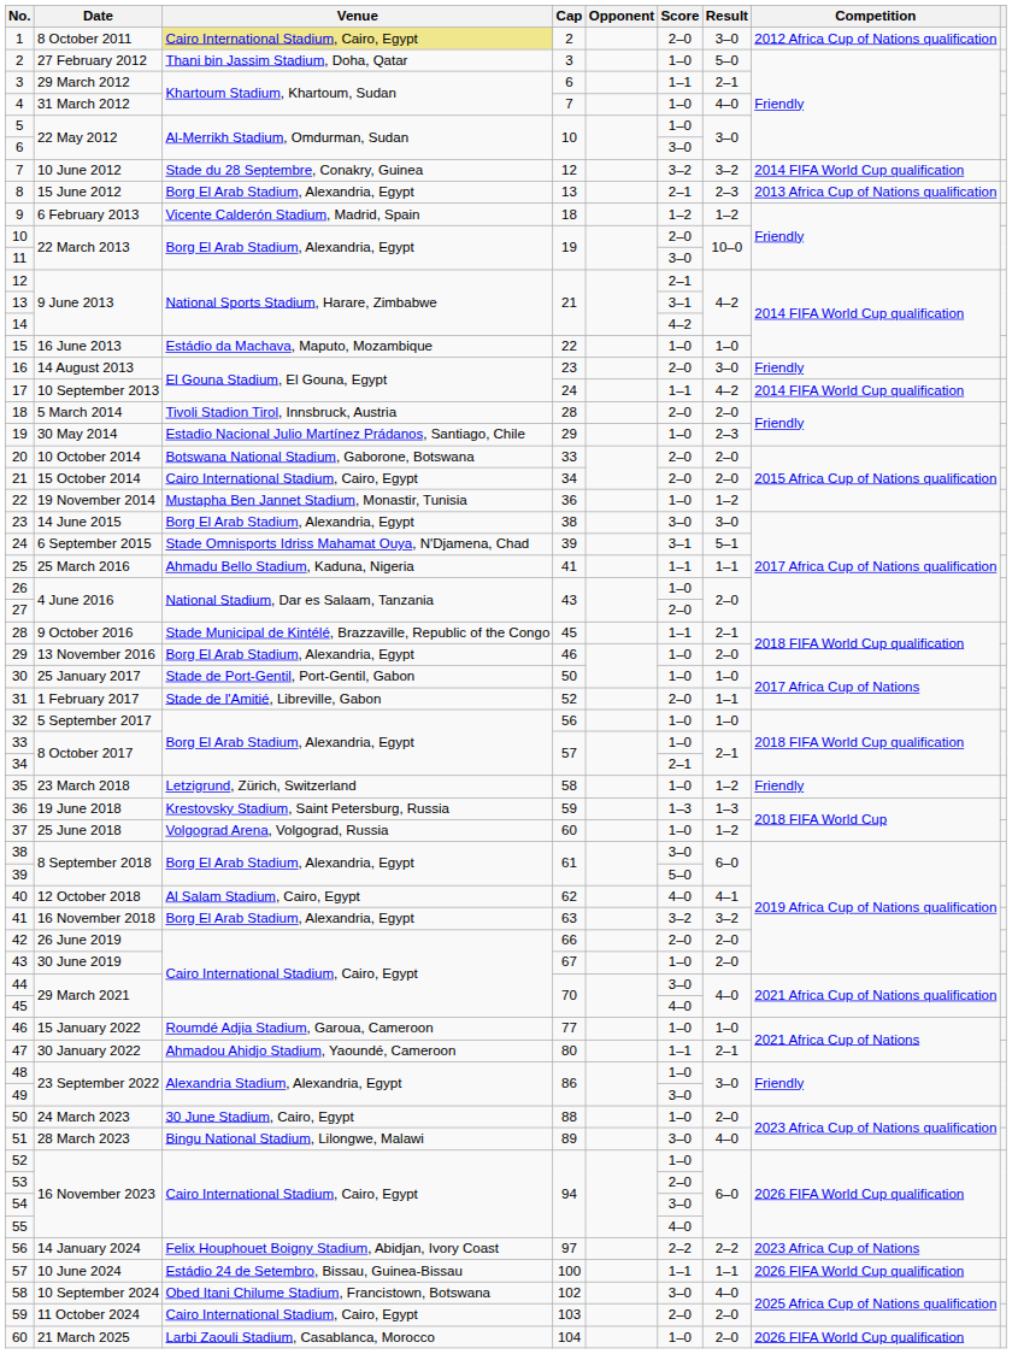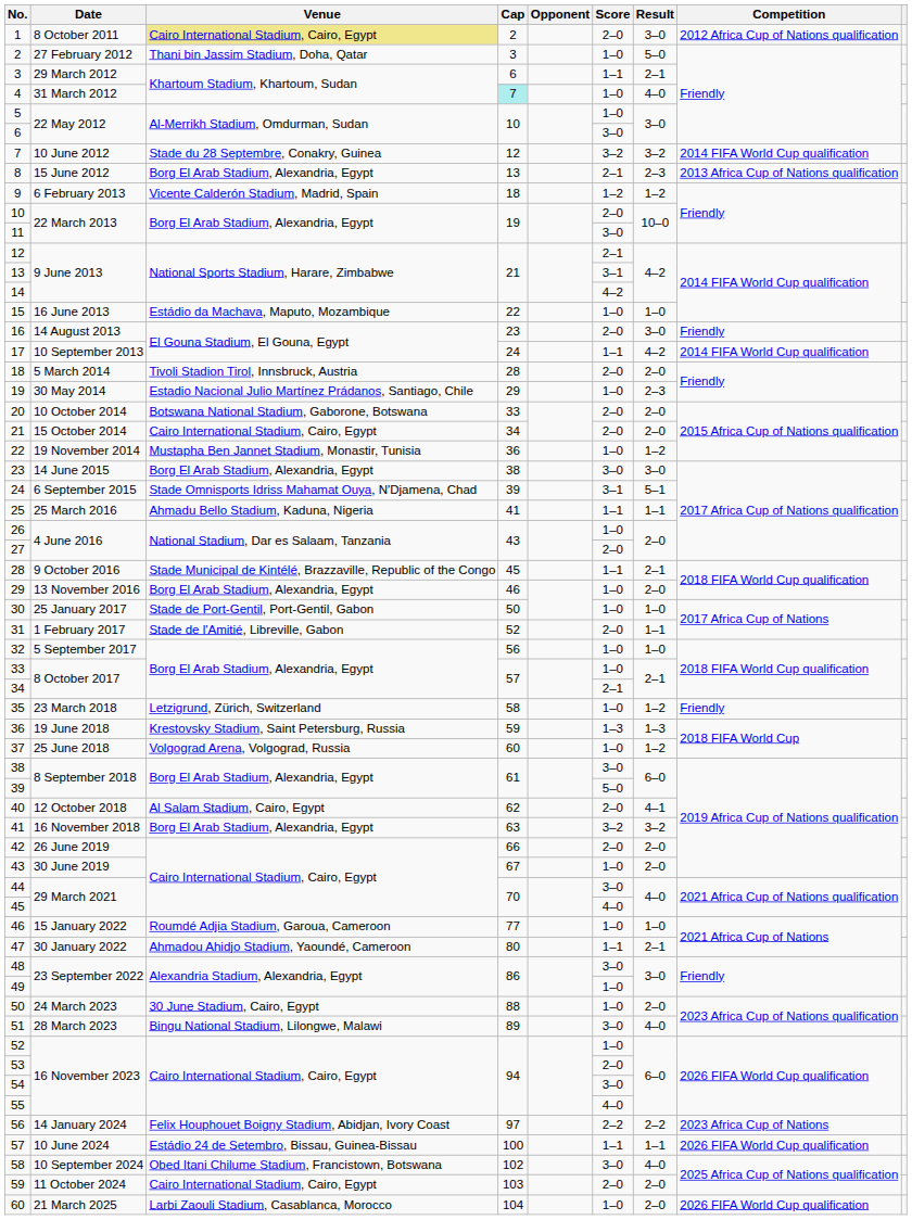4 | Cap: no background -> paleturquoise background
40 | Score: 4–0 -> 2–0
48 | Score: 1–0 -> 3–0
49 | Score: 3–0 -> 1–0
